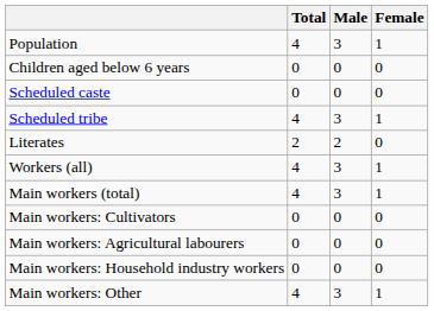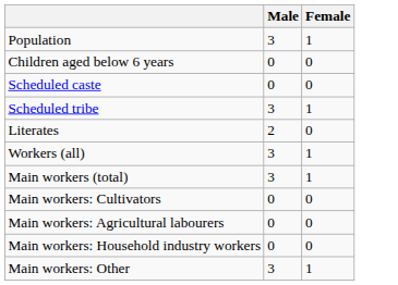- column: Total | 4 | 0 | 0 | 4 | 2 | 4 | 4 | 0 | 0 | 0 | 4
